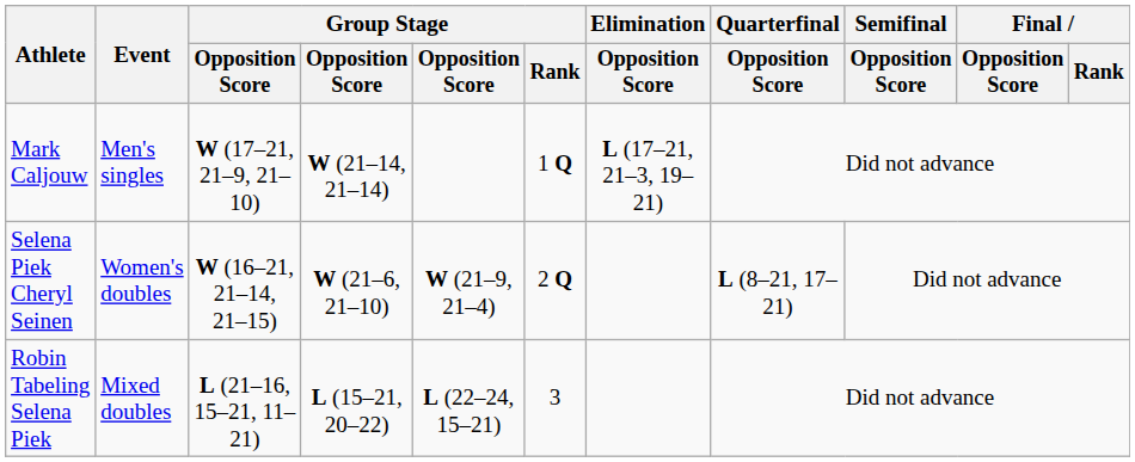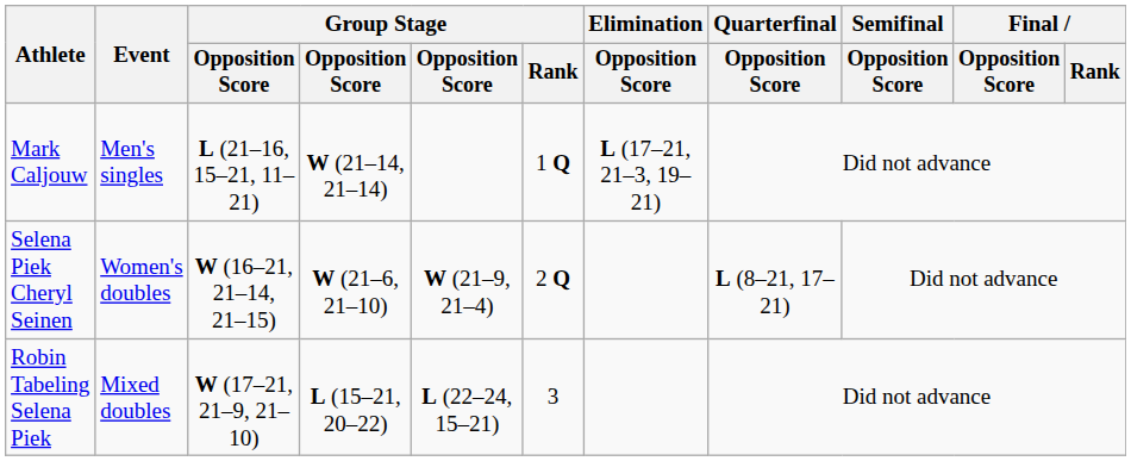Mark Caljouw | column 3: W (17–21, 21–9, 21–10) -> L (21–16, 15–21, 11–21)
Robin Tabeling Selena Piek | column 3: L (21–16, 15–21, 11–21) -> W (17–21, 21–9, 21–10)
